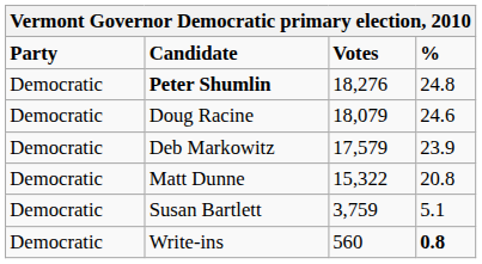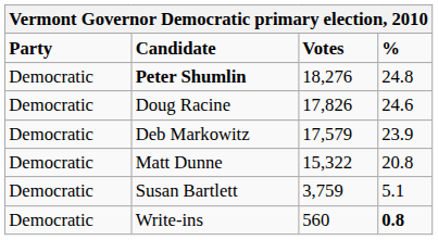Doug Racine | Votes: 18,079 -> 17,826
